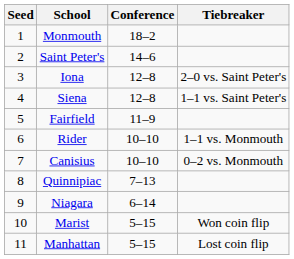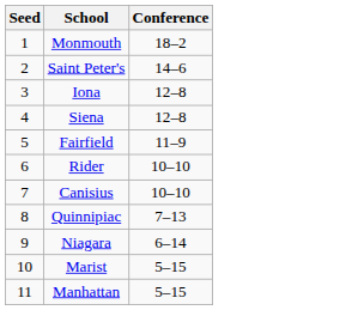- column: Tiebreaker | 2–0 vs. Saint Peter's | 1–1 vs. Saint Peter's | 1–1 vs. Monmouth | 0–2 vs. Monmouth | Won coin flip | Lost coin flip
